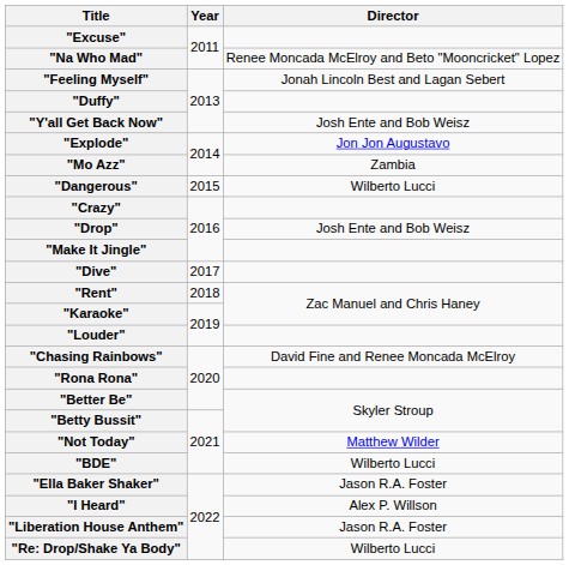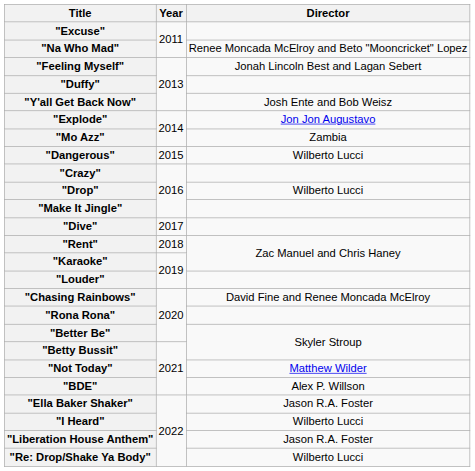"Drop" | Director: Josh Ente and Bob Weisz -> Wilberto Lucci
"BDE" | Director: Wilberto Lucci -> Alex P. Willson
"I Heard" | Director: Alex P. Willson -> Wilberto Lucci
